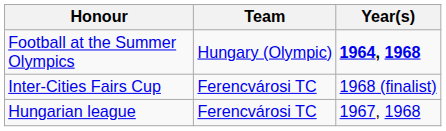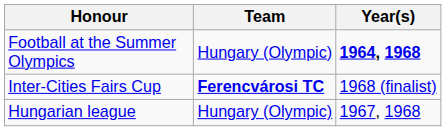Inter-Cities Fairs Cup | Team: normal -> bold
Hungarian league | Team: Ferencvárosi TC -> Hungary (Olympic)
